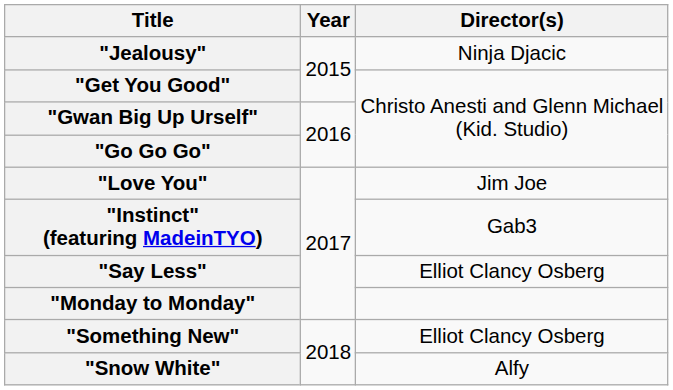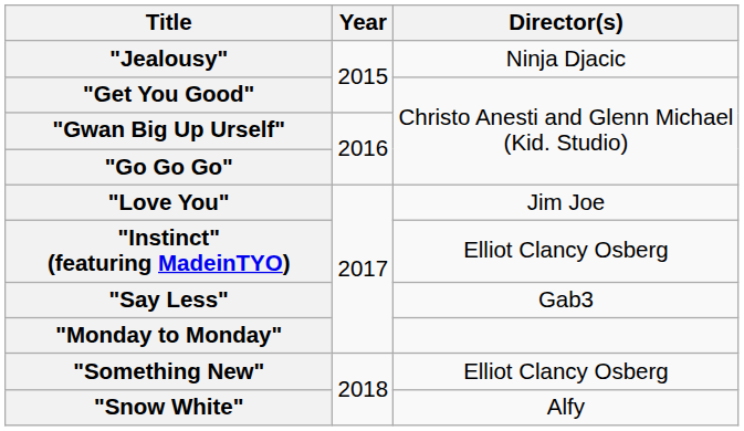"Instinct" (featuring MadeinTYO) | Director(s): Gab3 -> Elliot Clancy Osberg
"Say Less" | Director(s): Elliot Clancy Osberg -> Gab3
